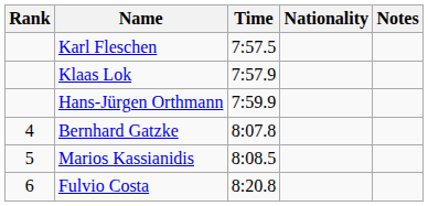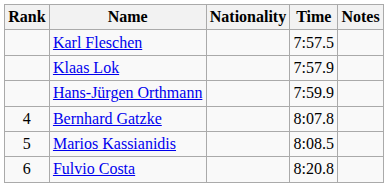columns swapped: Nationality <-> Time
